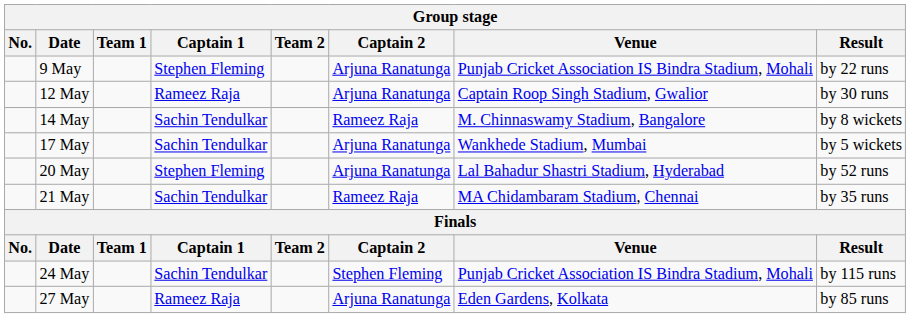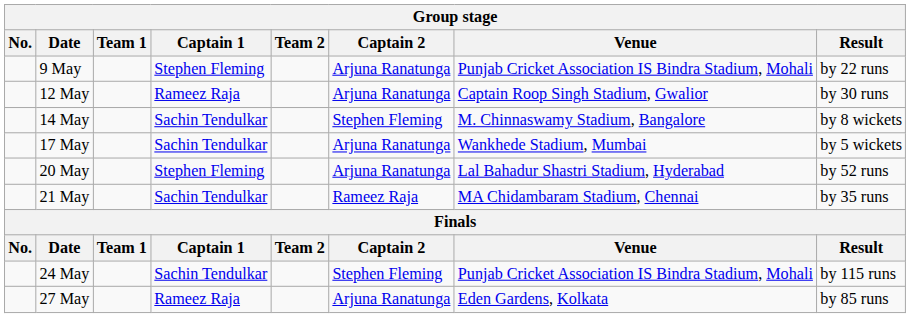14 May | Captain 2: Rameez Raja -> Stephen Fleming
